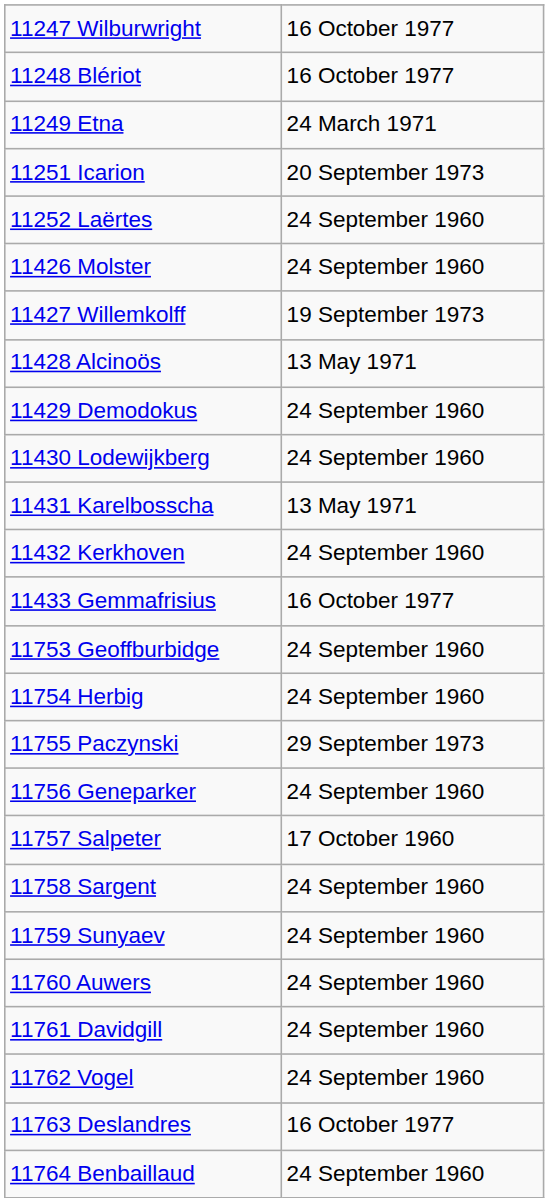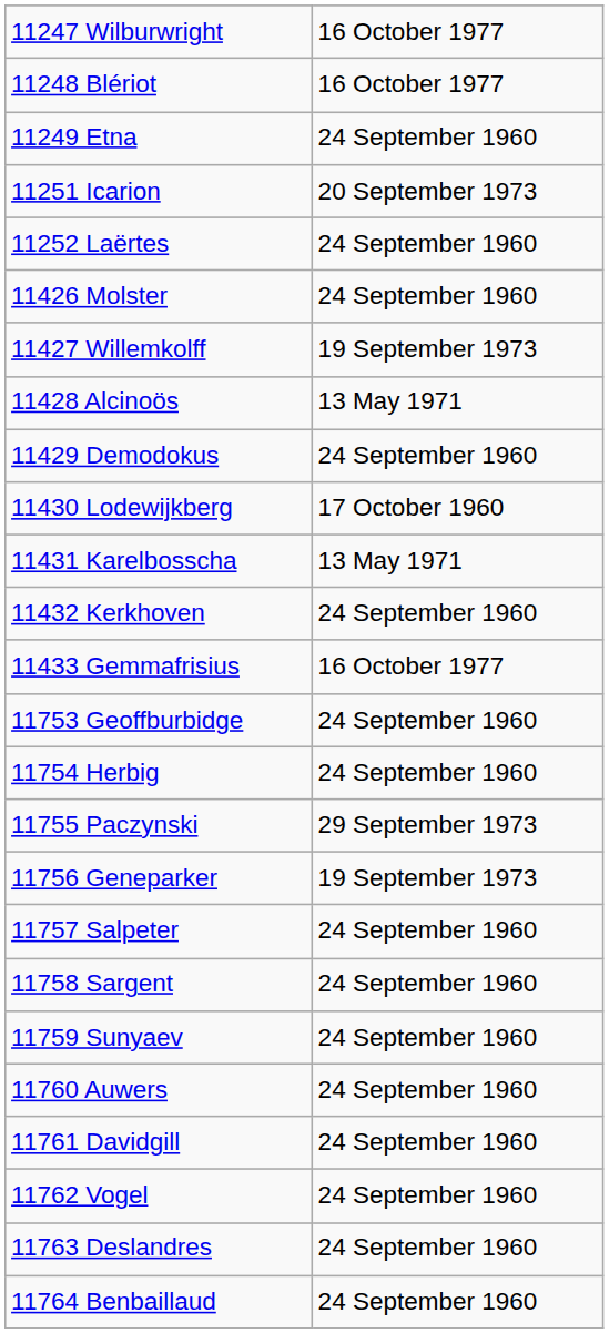11249 Etna | column 2: 24 March 1971 -> 24 September 1960
11430 Lodewijkberg | column 2: 24 September 1960 -> 17 October 1960
11756 Geneparker | column 2: 24 September 1960 -> 19 September 1973
11757 Salpeter | column 2: 17 October 1960 -> 24 September 1960
11763 Deslandres | column 2: 16 October 1977 -> 24 September 1960
